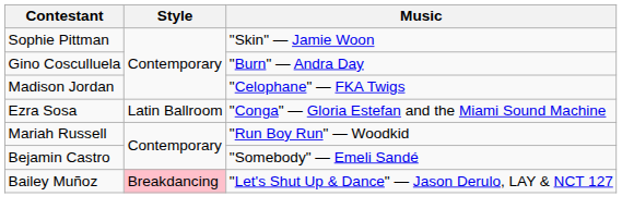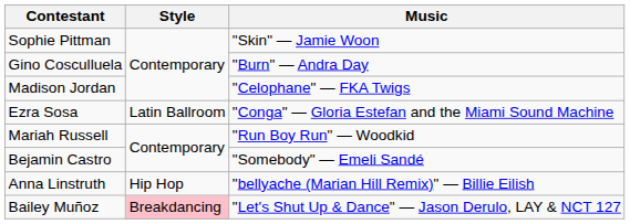+ row: Anna Linstruth | Hip Hop | "bellyache (Marian Hill Remix)" — Billie Eilish
